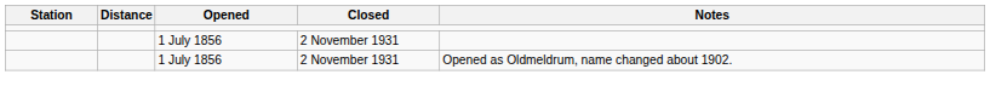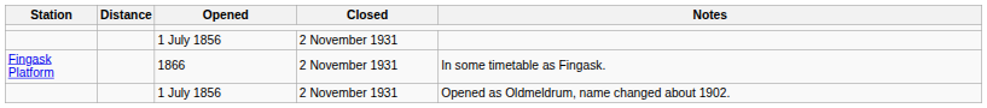+ row: Fingask Platform | 1866 | 2 November 1931 | In some timetable as Fingask.
